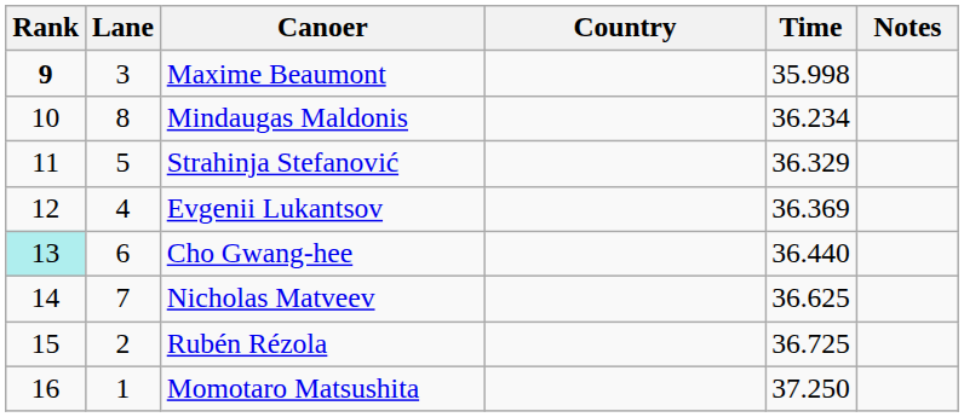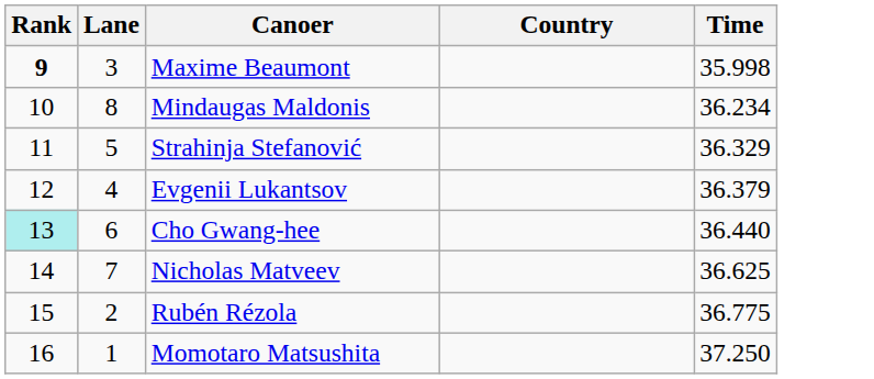- column: Notes
Evgenii Lukantsov | Time: 36.369 -> 36.379
Rubén Rézola | Time: 36.725 -> 36.775
